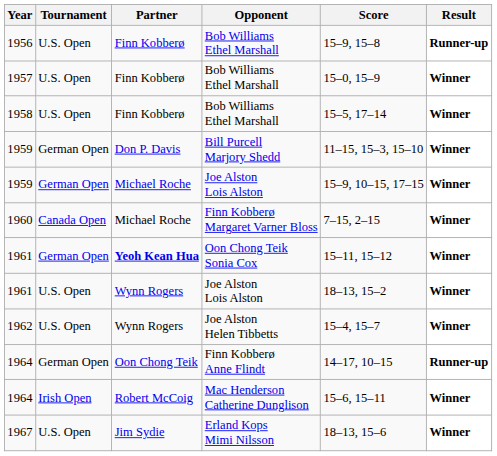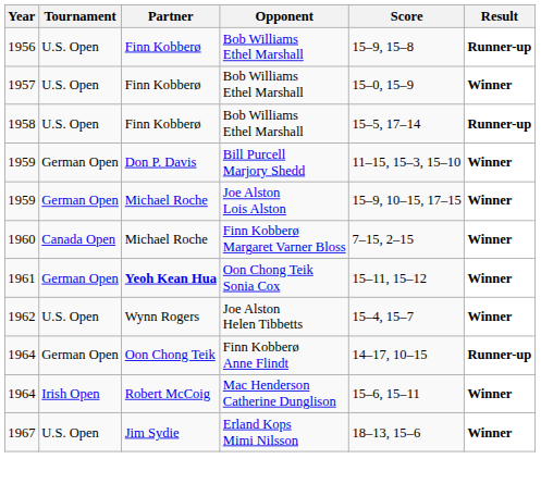1958 | Result: Winner -> Runner-up
- row: 1961 | U.S. Open | Wynn Rogers | Joe Alston Lois Alston | 18–13, 15–2 | Winner
